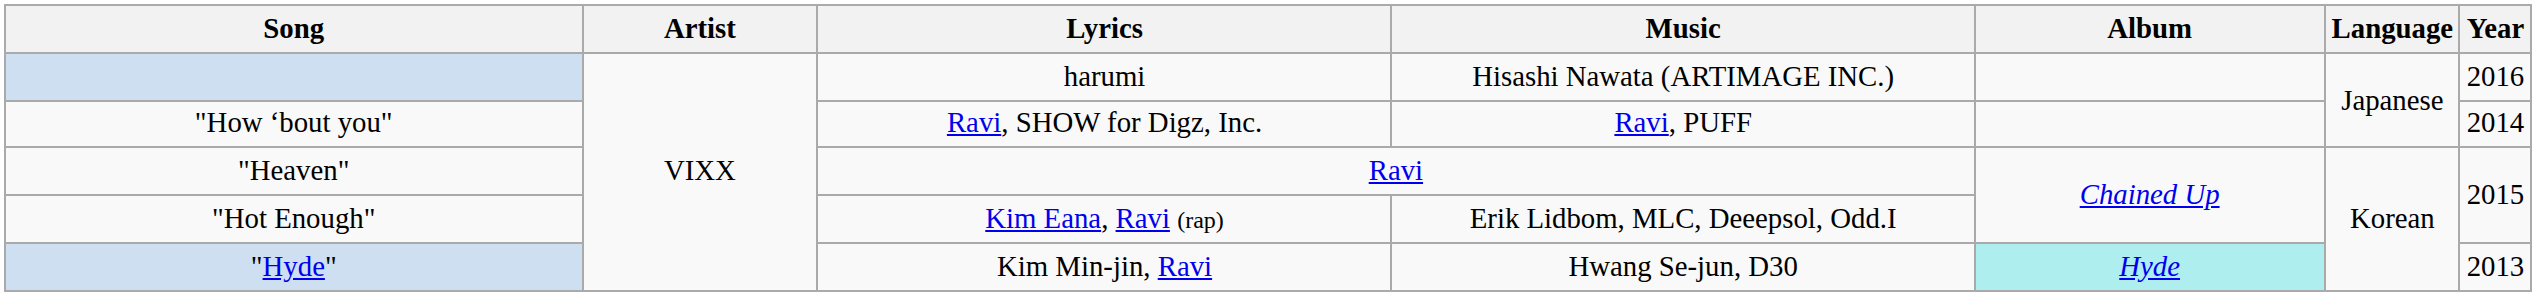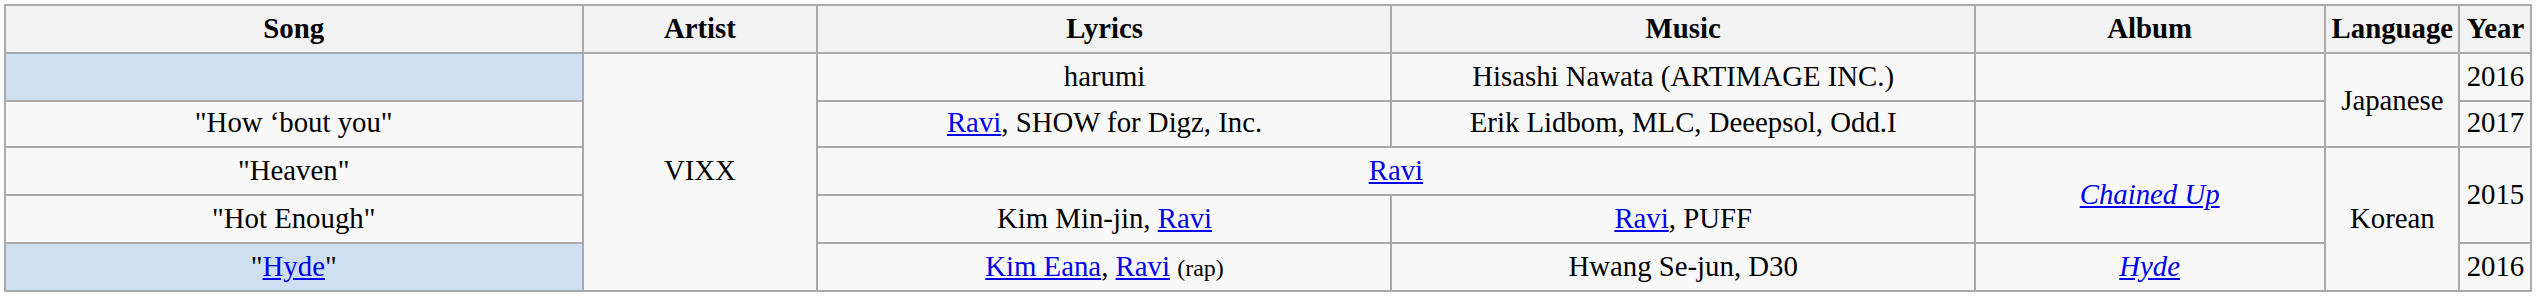"How ‘bout you" | Music: Ravi, PUFF -> Erik Lidbom, MLC, Deeepsol, Odd.I
"How ‘bout you" | Year: 2014 -> 2017
"Hot Enough" | Lyrics: Kim Eana, Ravi (rap) -> Kim Min-jin, Ravi
"Hot Enough" | Music: Erik Lidbom, MLC, Deeepsol, Odd.I -> Ravi, PUFF
"Hyde" | Lyrics: Kim Min-jin, Ravi -> Kim Eana, Ravi (rap)
"Hyde" | Album: paleturquoise background -> no background
"Hyde" | Year: 2013 -> 2016
